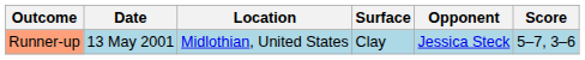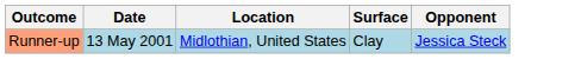- column: Score | 5–7, 3–6
